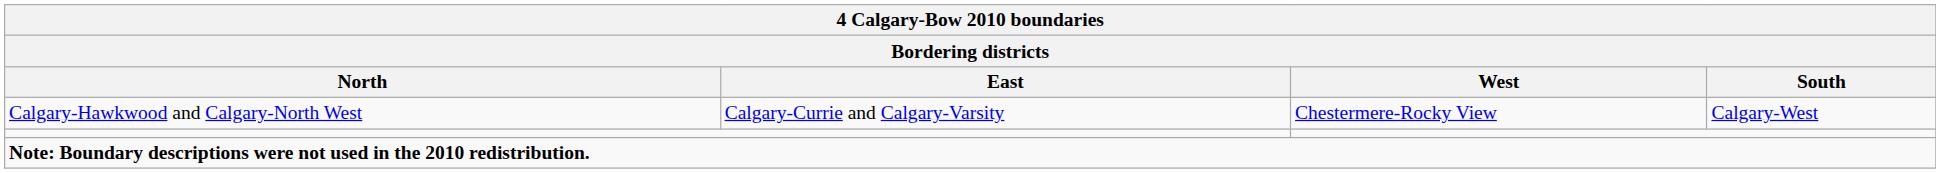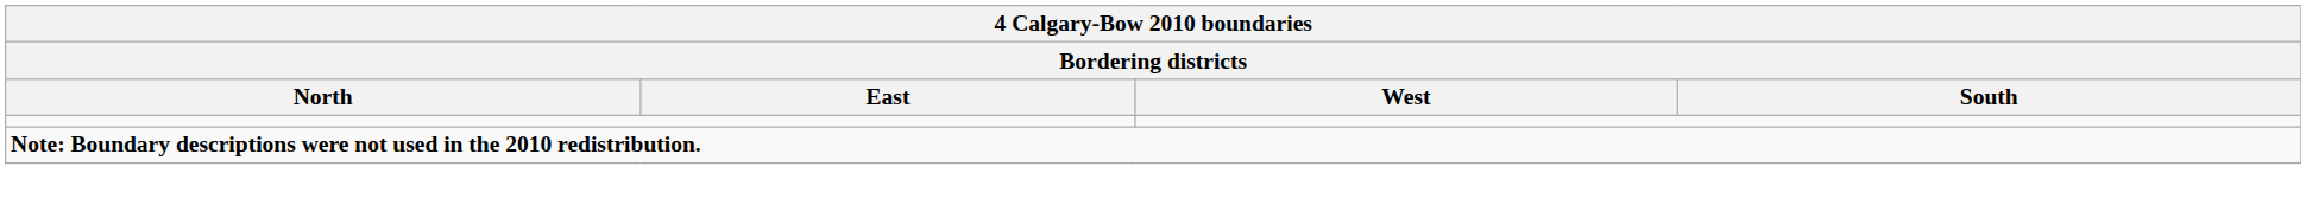- row: Calgary-Hawkwood and Calgary-North West | Calgary-Currie and Calgary-Varsity | Chestermere-Rocky View | Calgary-West
